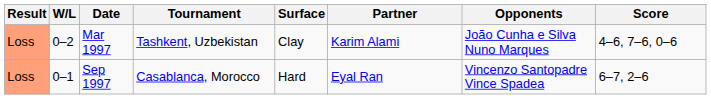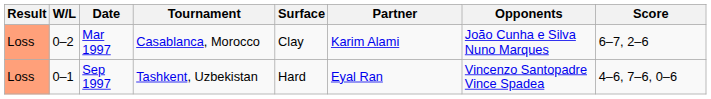Mar 1997 | Tournament: Tashkent, Uzbekistan -> Casablanca, Morocco
Mar 1997 | Score: 4–6, 7–6, 0–6 -> 6–7, 2–6
Sep 1997 | Tournament: Casablanca, Morocco -> Tashkent, Uzbekistan
Sep 1997 | Score: 6–7, 2–6 -> 4–6, 7–6, 0–6
